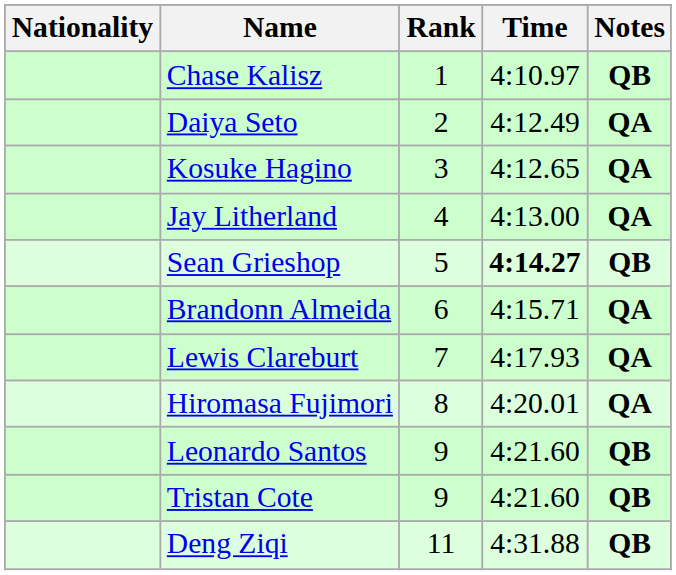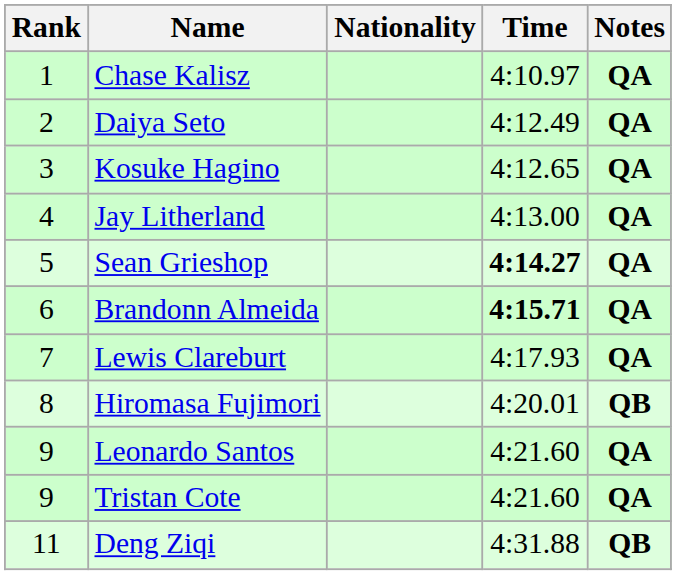columns swapped: Rank <-> Nationality
Chase Kalisz | Notes: QB -> QA
Sean Grieshop | Notes: QB -> QA
Brandonn Almeida | Time: normal -> bold
Hiromasa Fujimori | Notes: QA -> QB
Leonardo Santos | Notes: QB -> QA
Tristan Cote | Notes: QB -> QA
